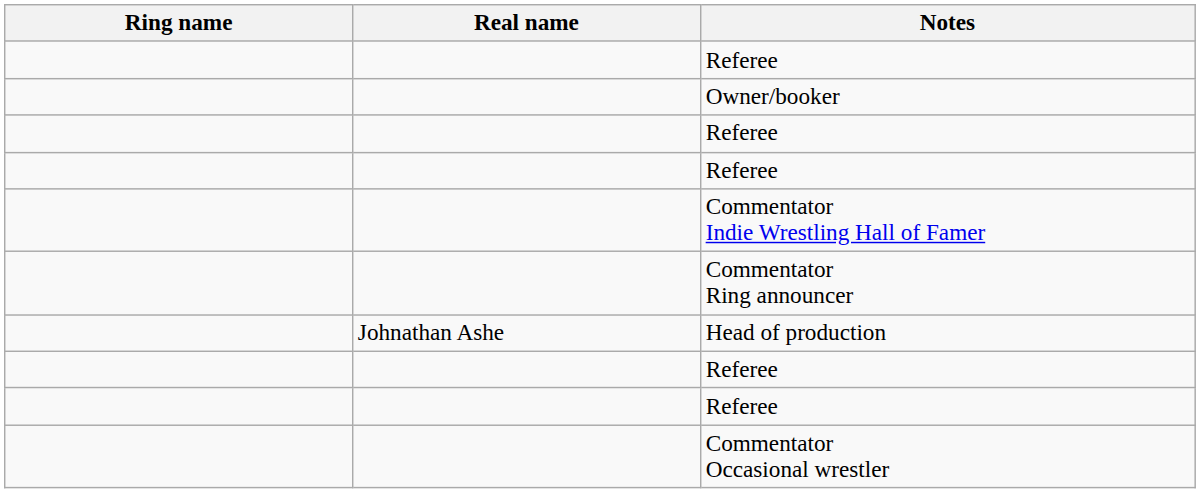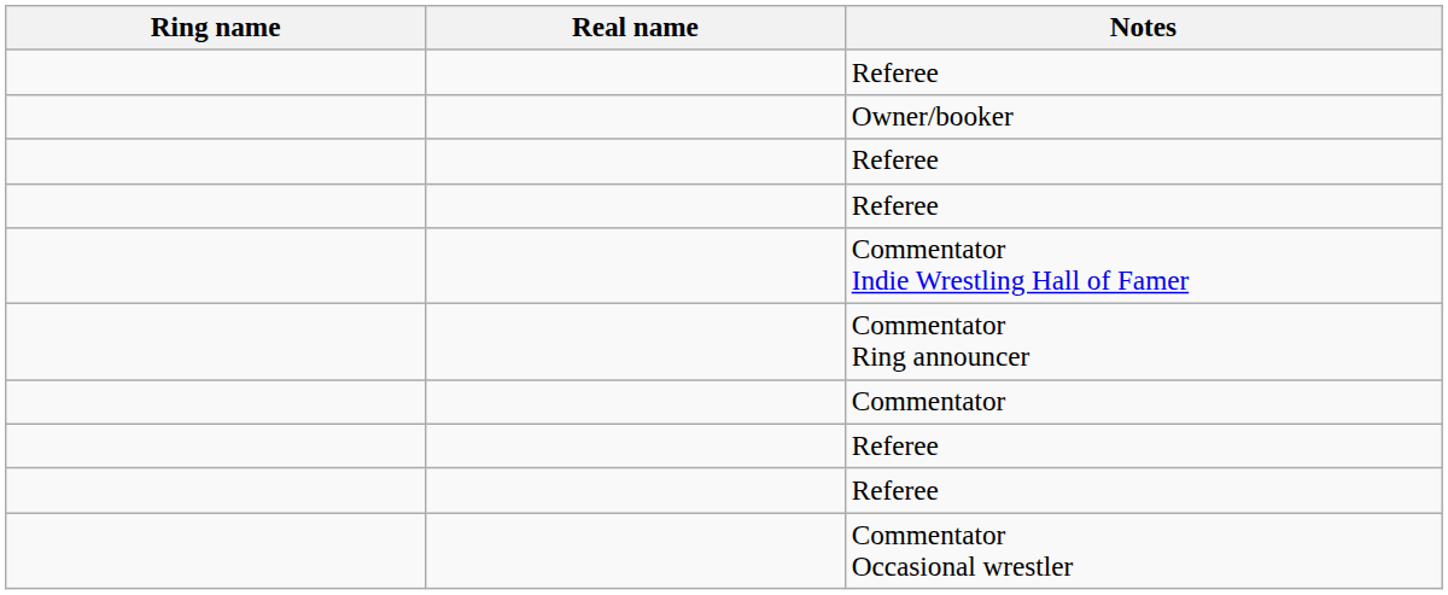- row: Johnathan Ashe | Head of production
+ row: Commentator
